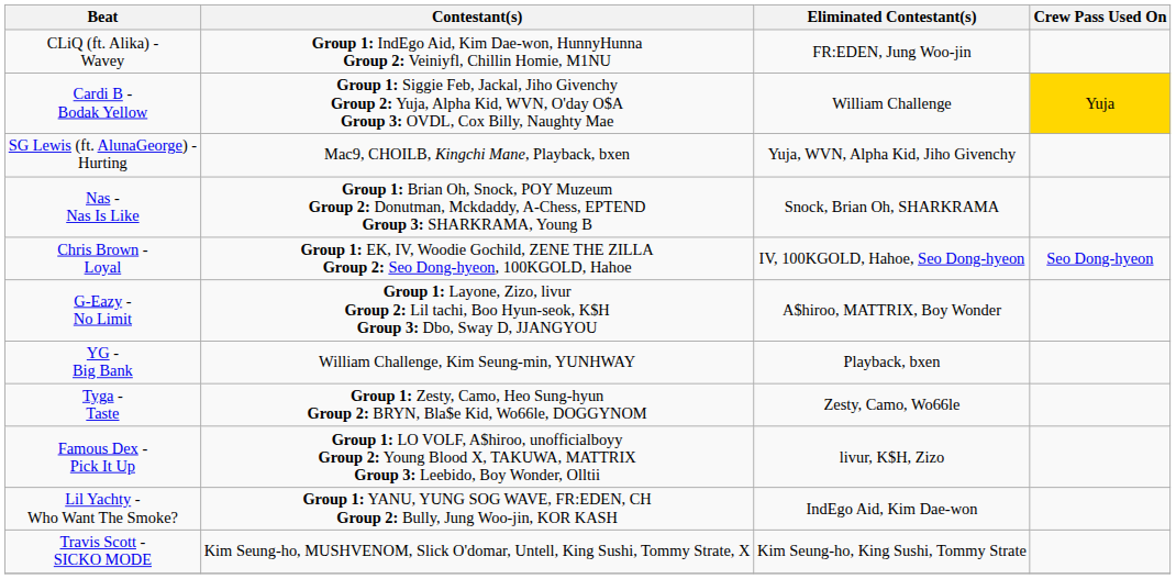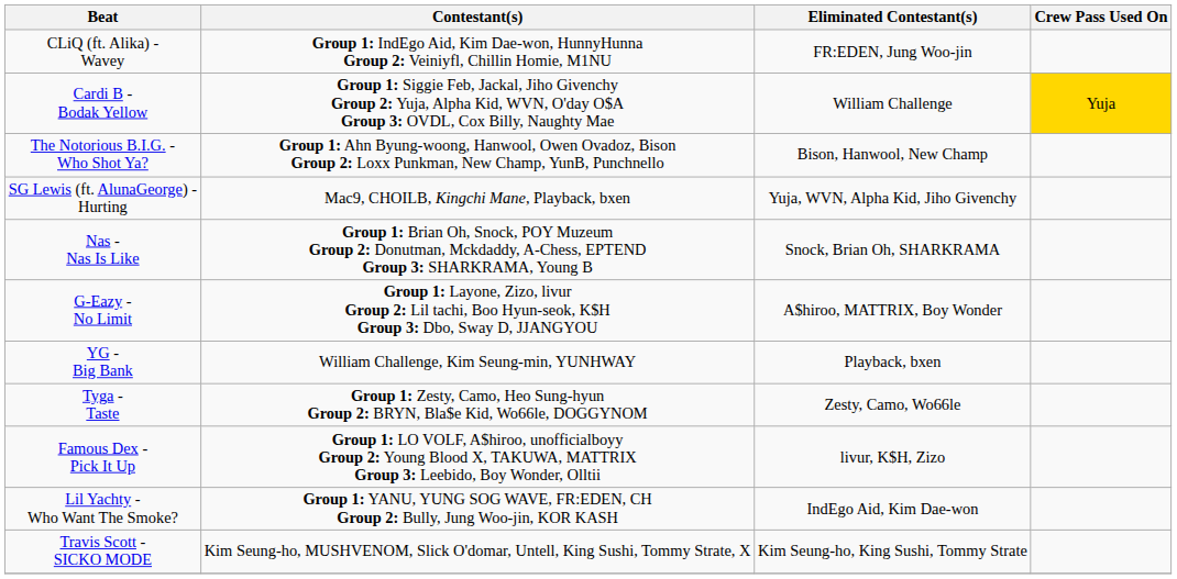+ row: The Notorious B.I.G. - Who Shot Ya? | Group 1: Ahn Byung-woong, Hanwool, Owen Ovadoz, Bison Group 2: Loxx Punkman, New Champ, YunB, Punchnello | Bison, Hanwool, New Champ
- row: Chris Brown - Loyal | Group 1: EK, IV, Woodie Gochild, ZENE THE ZILLA Group 2: Seo Dong-hyeon, 100KGOLD, Hahoe | IV, 100KGOLD, Hahoe, Seo Dong-hyeon | Seo Dong-hyeon
